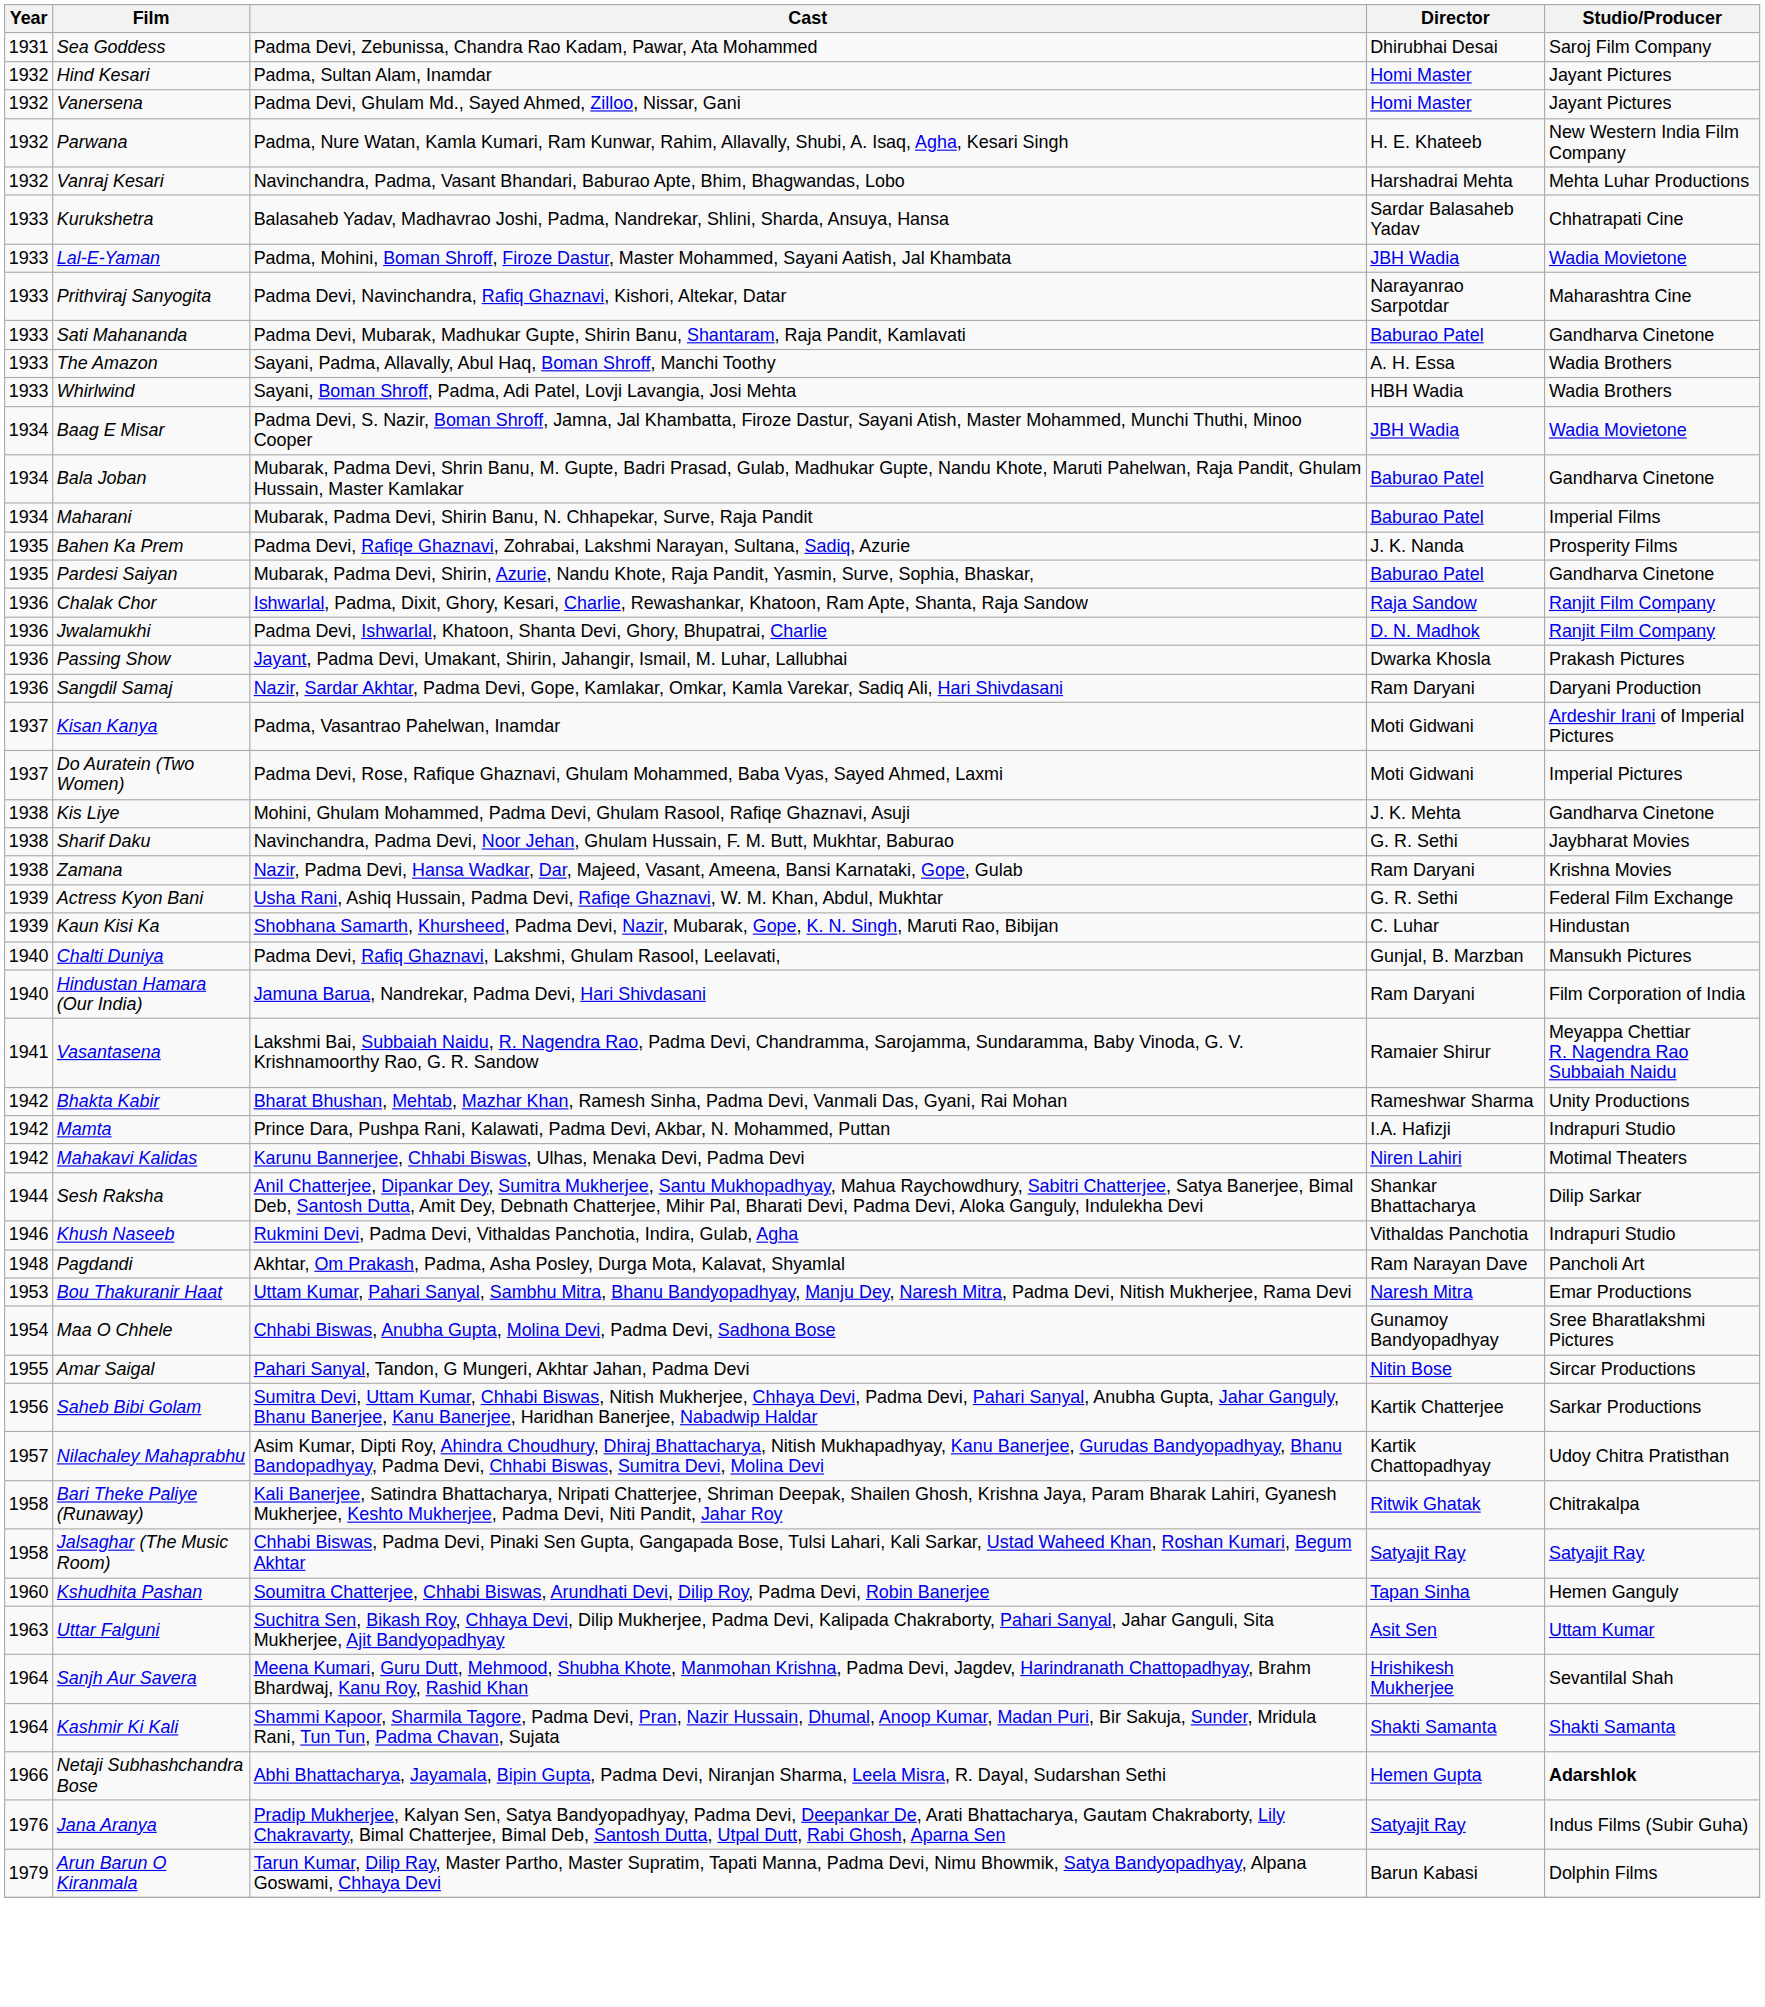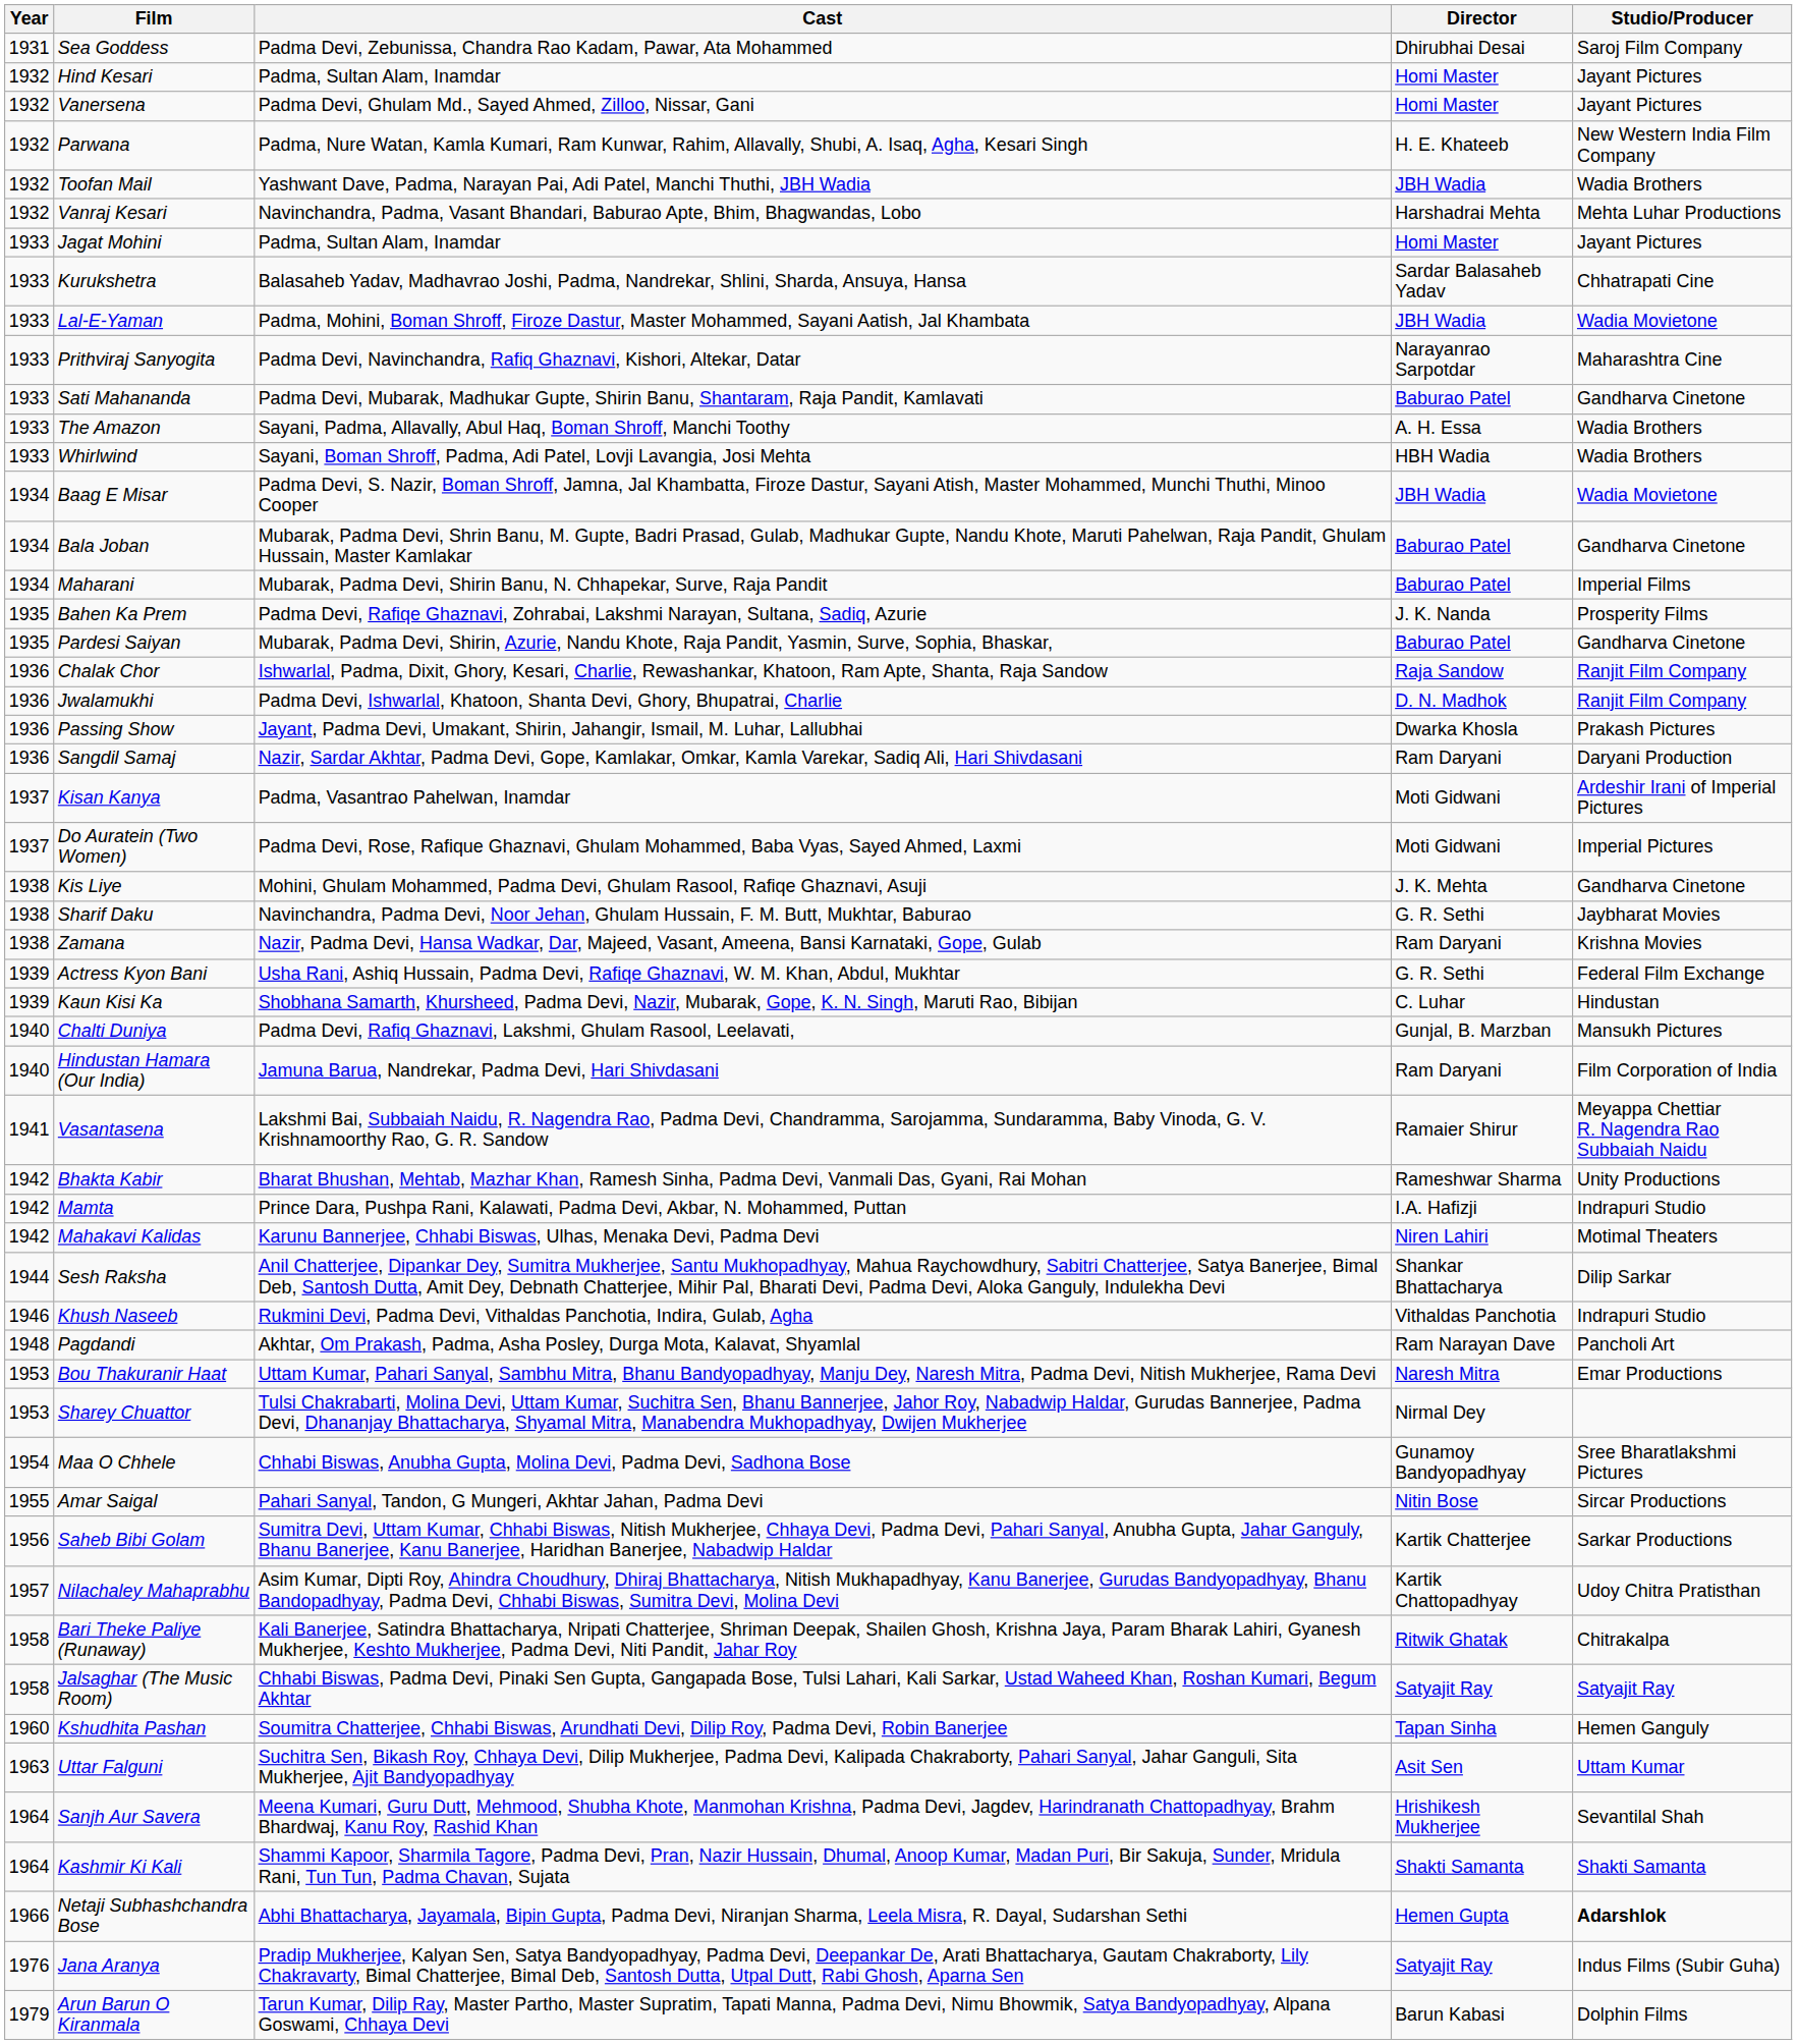+ row: 1932 | Toofan Mail | Yashwant Dave, Padma, Narayan Pai, Adi Patel, Manchi Thuthi, JBH Wadia | JBH Wadia | Wadia Brothers
+ row: 1933 | Jagat Mohini | Padma, Sultan Alam, Inamdar | Homi Master | Jayant Pictures
+ row: 1953 | Sharey Chuattor | Tulsi Chakrabarti, Molina Devi, Uttam Kumar, Suchitra Sen, Bhanu Bannerjee, Jahor Roy, Nabadwip Haldar, Gurudas Bannerjee, Padma Devi, Dhananjay Bhattacharya, Shyamal Mitra, Manabendra Mukhopadhyay, Dwijen Mukherjee | Nirmal Dey
